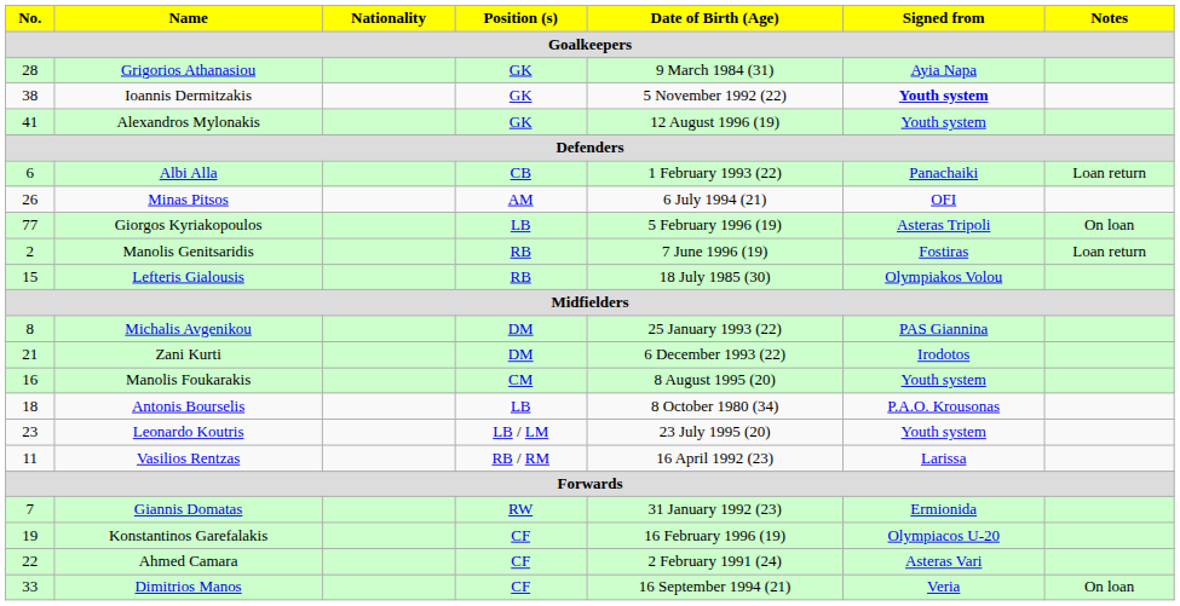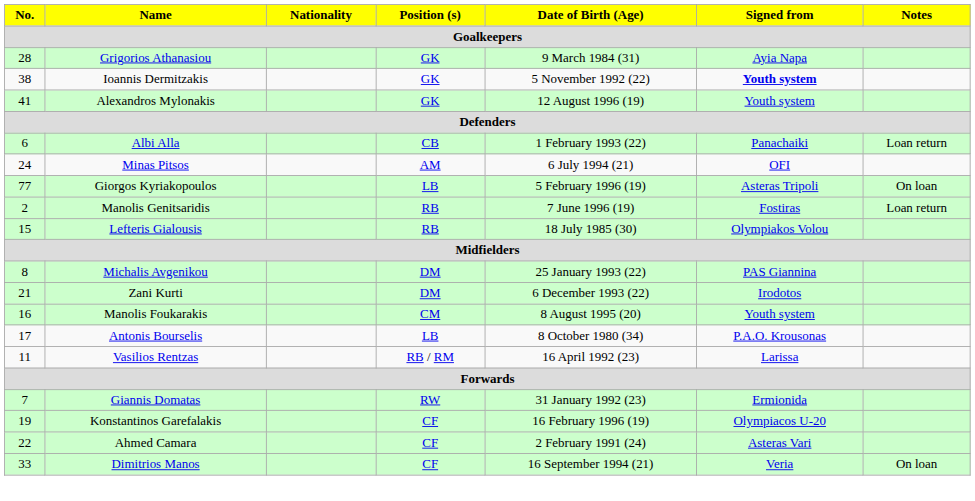Minas Pitsos | No. / 28: 26 -> 24
Antonis Bourselis | No. / 28: 18 -> 17
- row: 23 | Leonardo Koutris | LB / LM | 23 July 1995 (20) | Youth system
